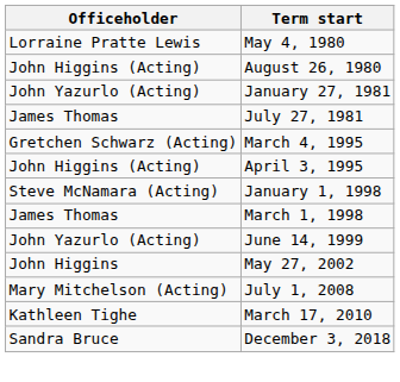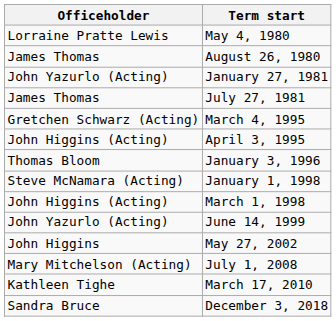August 26, 1980 | Officeholder: John Higgins (Acting) -> James Thomas
+ row: Thomas Bloom | January 3, 1996
March 1, 1998 | Officeholder: James Thomas -> John Higgins (Acting)
